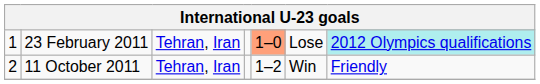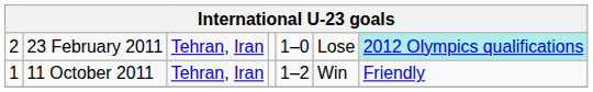23 February 2011 | column 1: 1 -> 2
23 February 2011 | column 5: lightsalmon background -> no background
11 October 2011 | column 1: 2 -> 1
